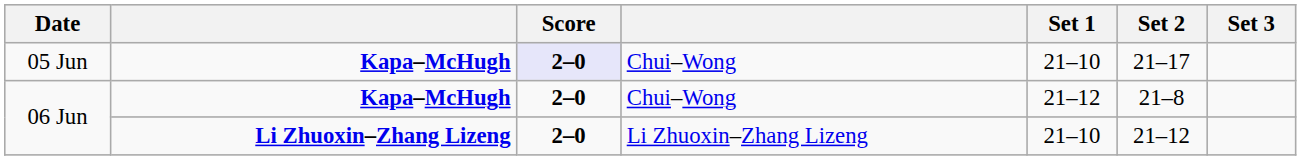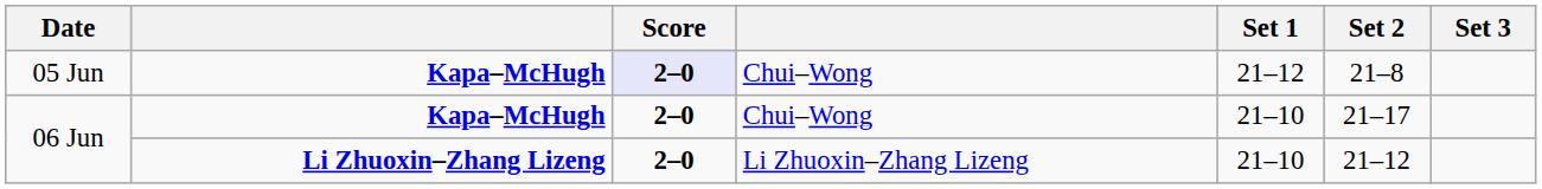05 Jun | Set 1: 21–10 -> 21–12
05 Jun | Set 2: 21–17 -> 21–8
06 Jun / Chui–Wong | Set 1: 21–12 -> 21–10
06 Jun / Chui–Wong | Set 2: 21–8 -> 21–17
